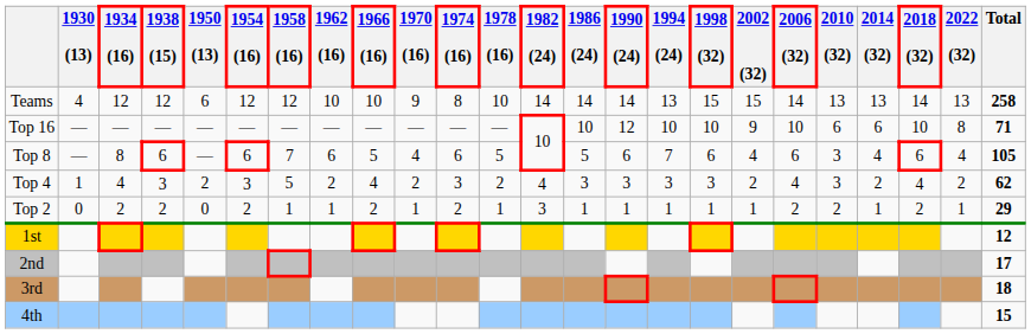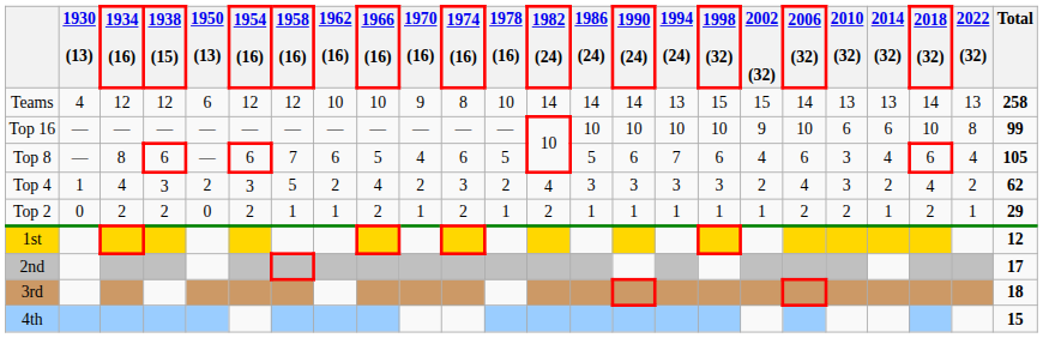Top 16 | 1990 (24): 12 -> 10
Top 16 | Total: 71 -> 99
Top 2 | 1982 (24): 3 -> 2
